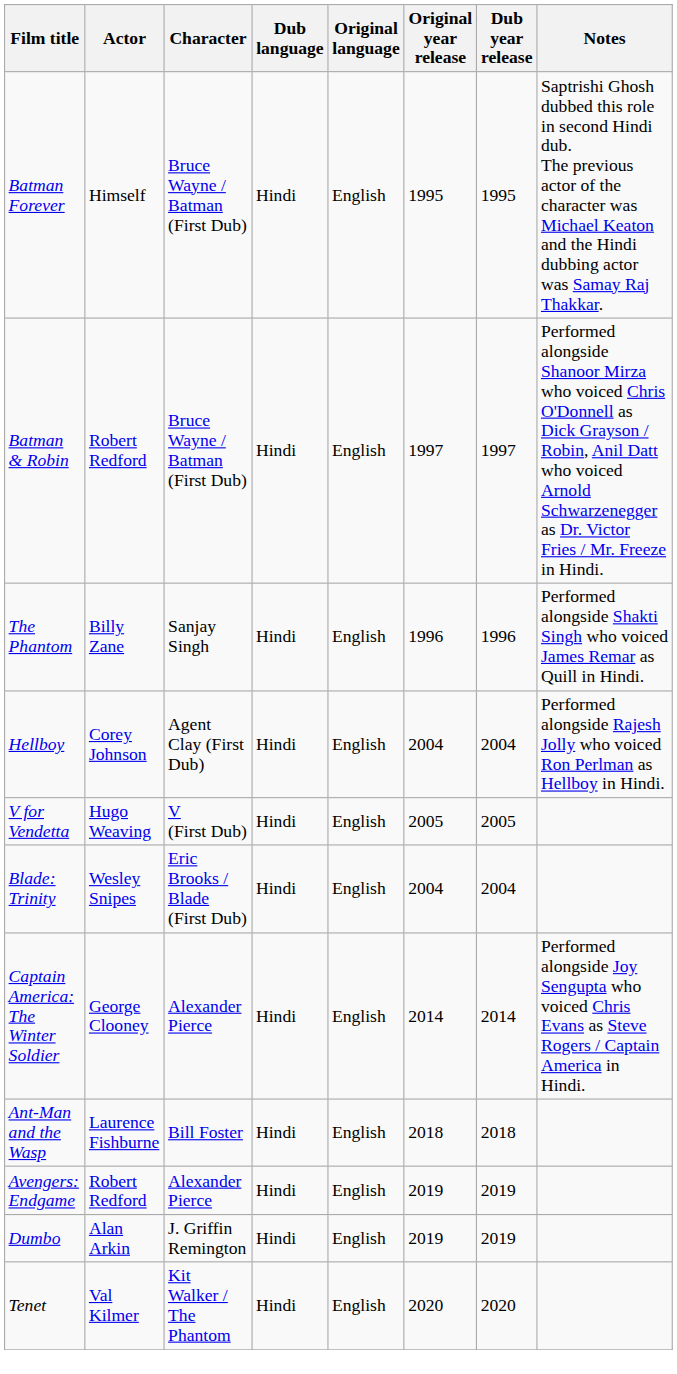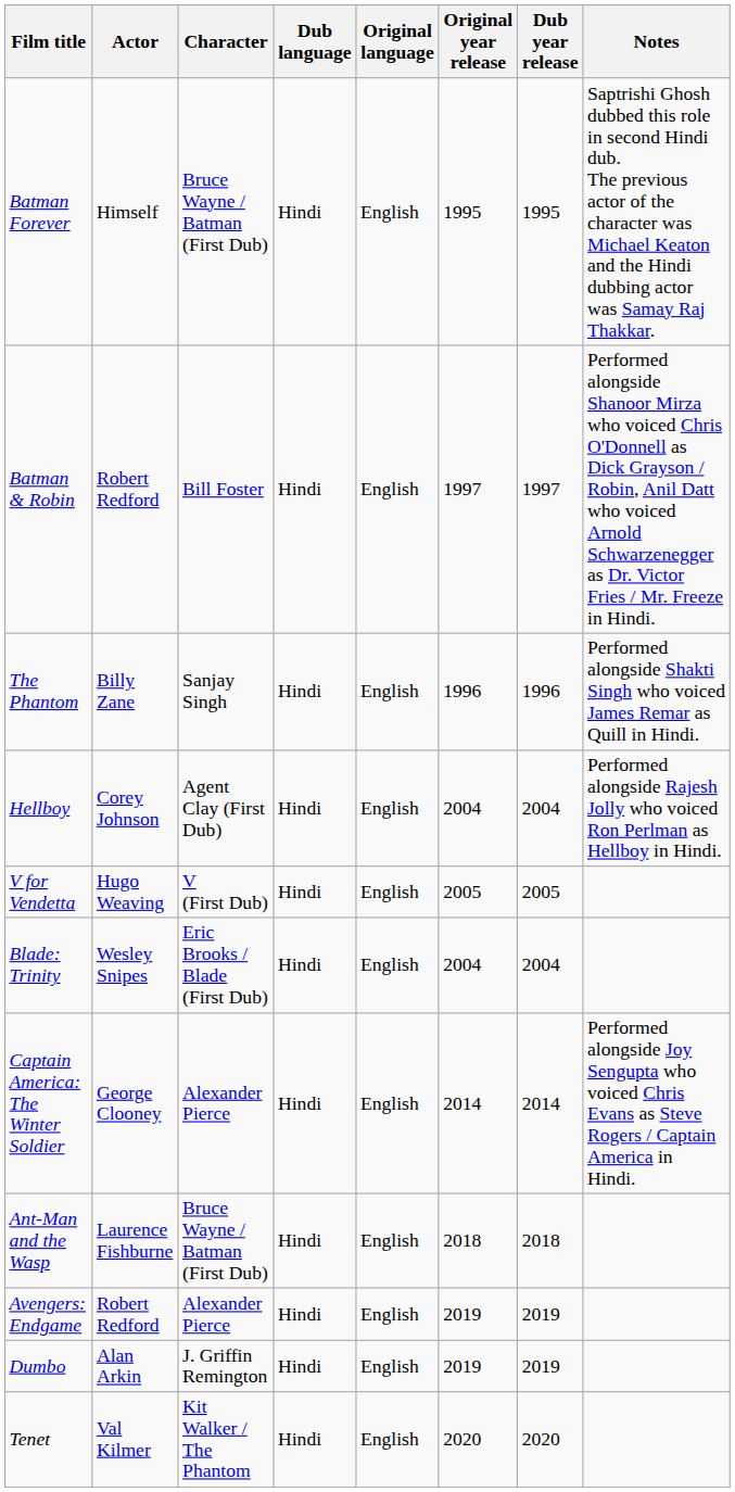Batman & Robin | Character: Bruce Wayne / Batman (First Dub) -> Bill Foster
Ant-Man and the Wasp | Character: Bill Foster -> Bruce Wayne / Batman (First Dub)
